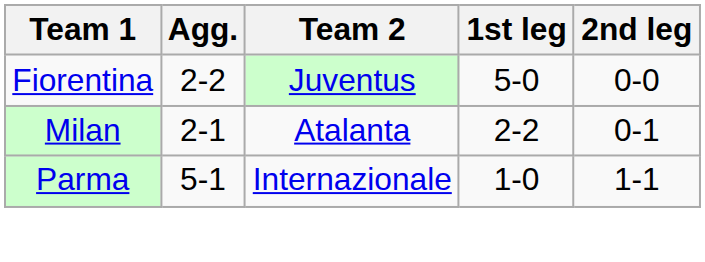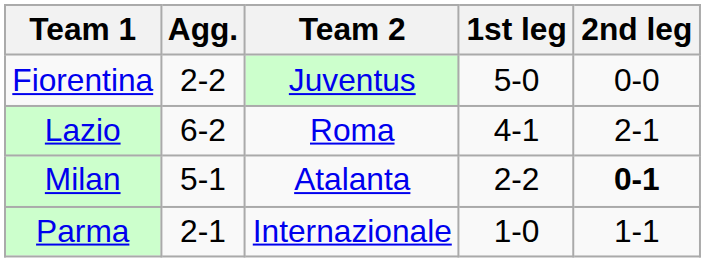+ row: Lazio | 6-2 | Roma | 4-1 | 2-1
Milan | Agg.: 2-1 -> 5-1
Milan | 2nd leg: normal -> bold
Parma | Agg.: 5-1 -> 2-1
